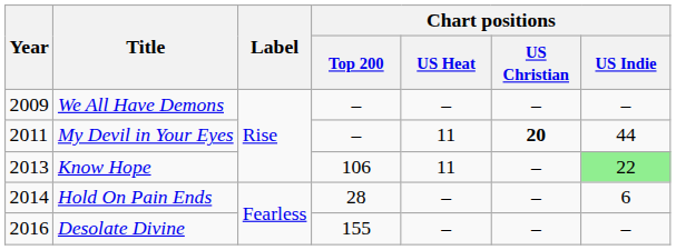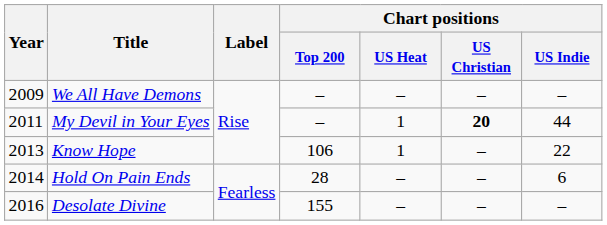My Devil in Your Eyes | Chart positions / US Heat: 11 -> 1
Know Hope | Chart positions / US Heat: 11 -> 1
Know Hope | Chart positions / US Indie: lightgreen background -> no background
